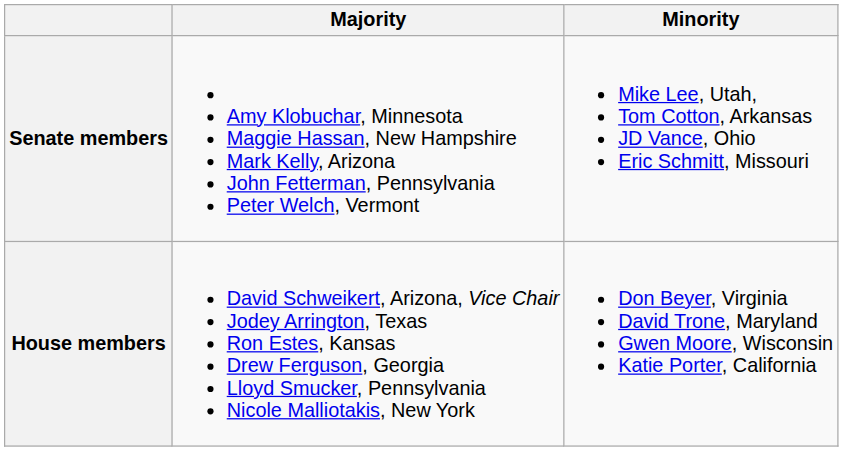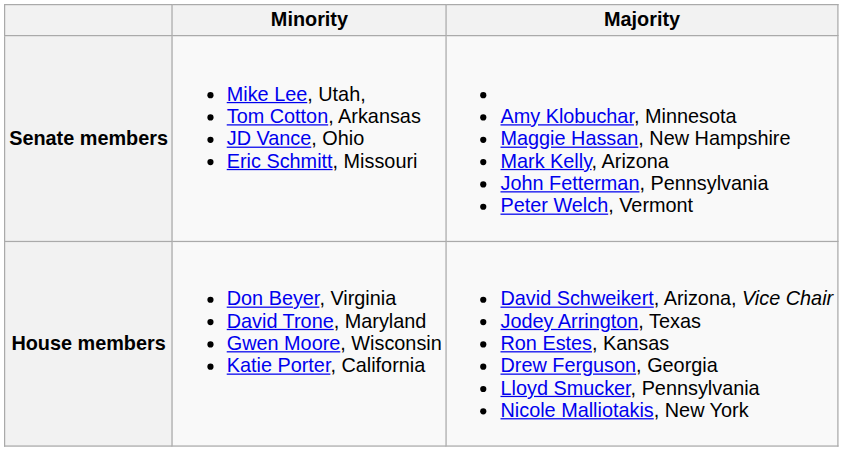columns swapped: Majority <-> Minority
